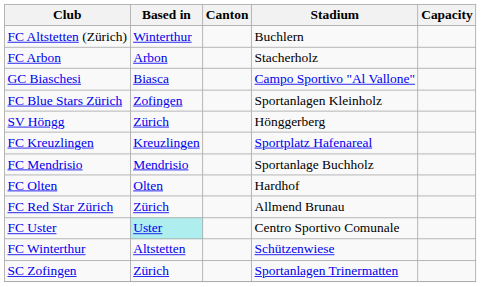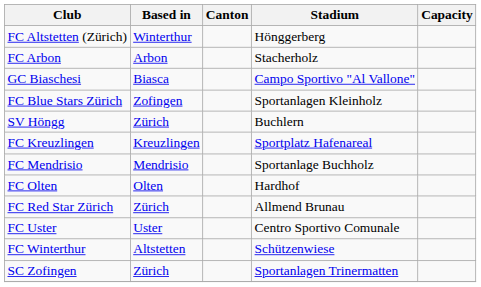FC Altstetten (Zürich) | Stadium: Buchlern -> Hönggerberg
SV Höngg | Stadium: Hönggerberg -> Buchlern
FC Uster | Based in: paleturquoise background -> no background
